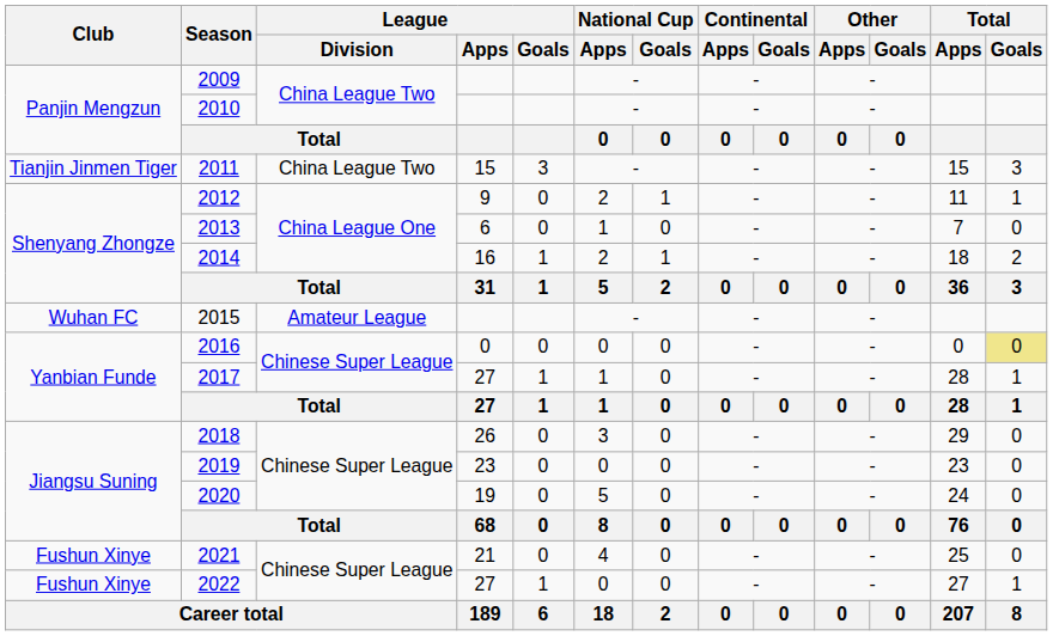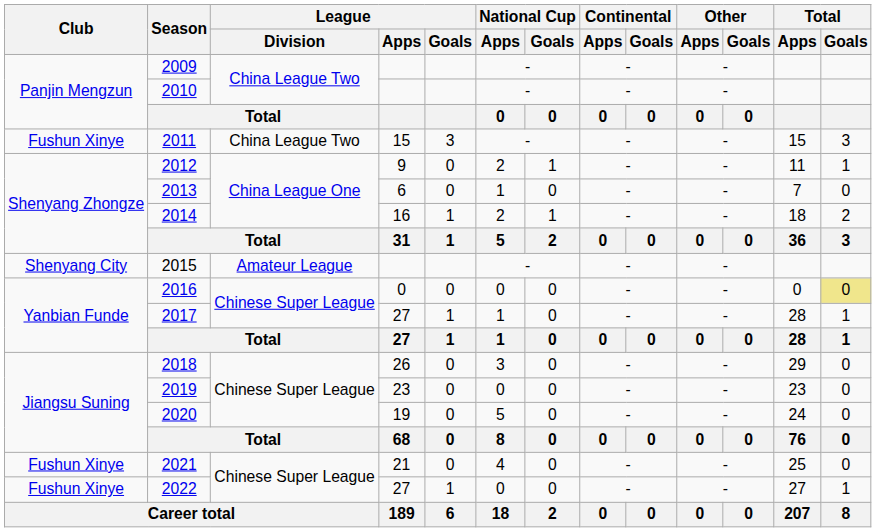2011 | Club: Tianjin Jinmen Tiger -> Fushun Xinye
2015 | Club: Wuhan FC -> Shenyang City
